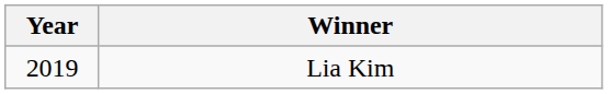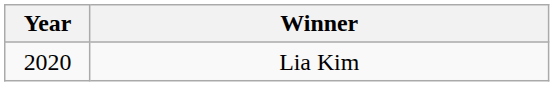Lia Kim | Year: 2019 -> 2020
